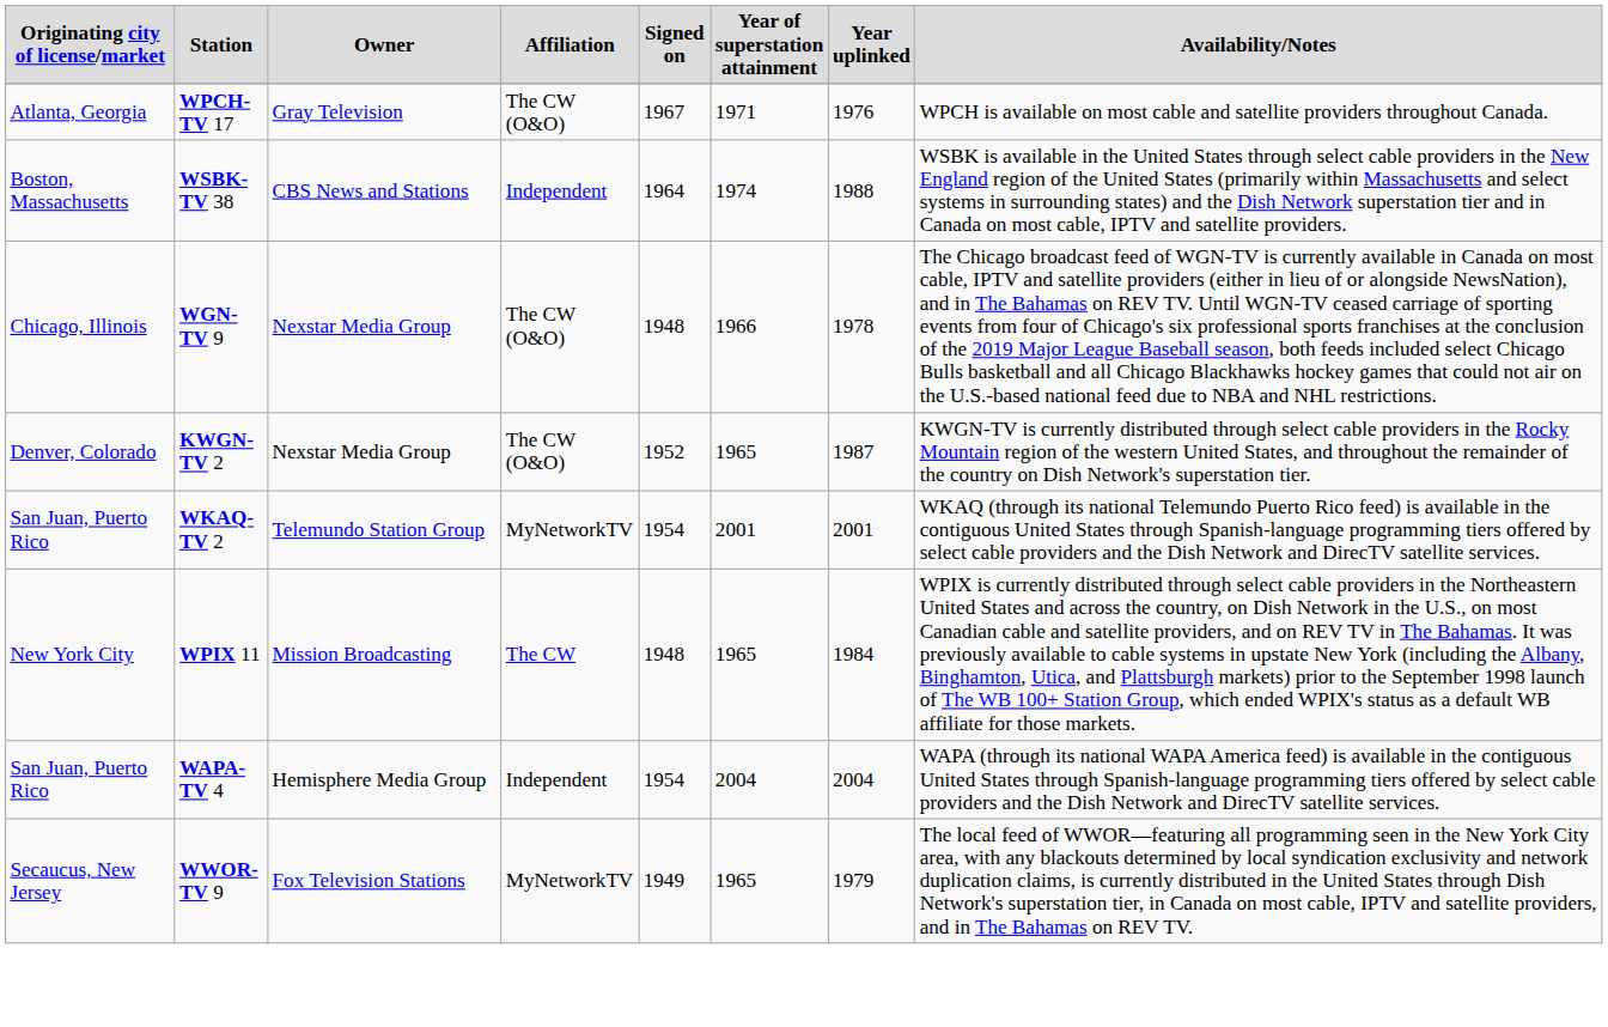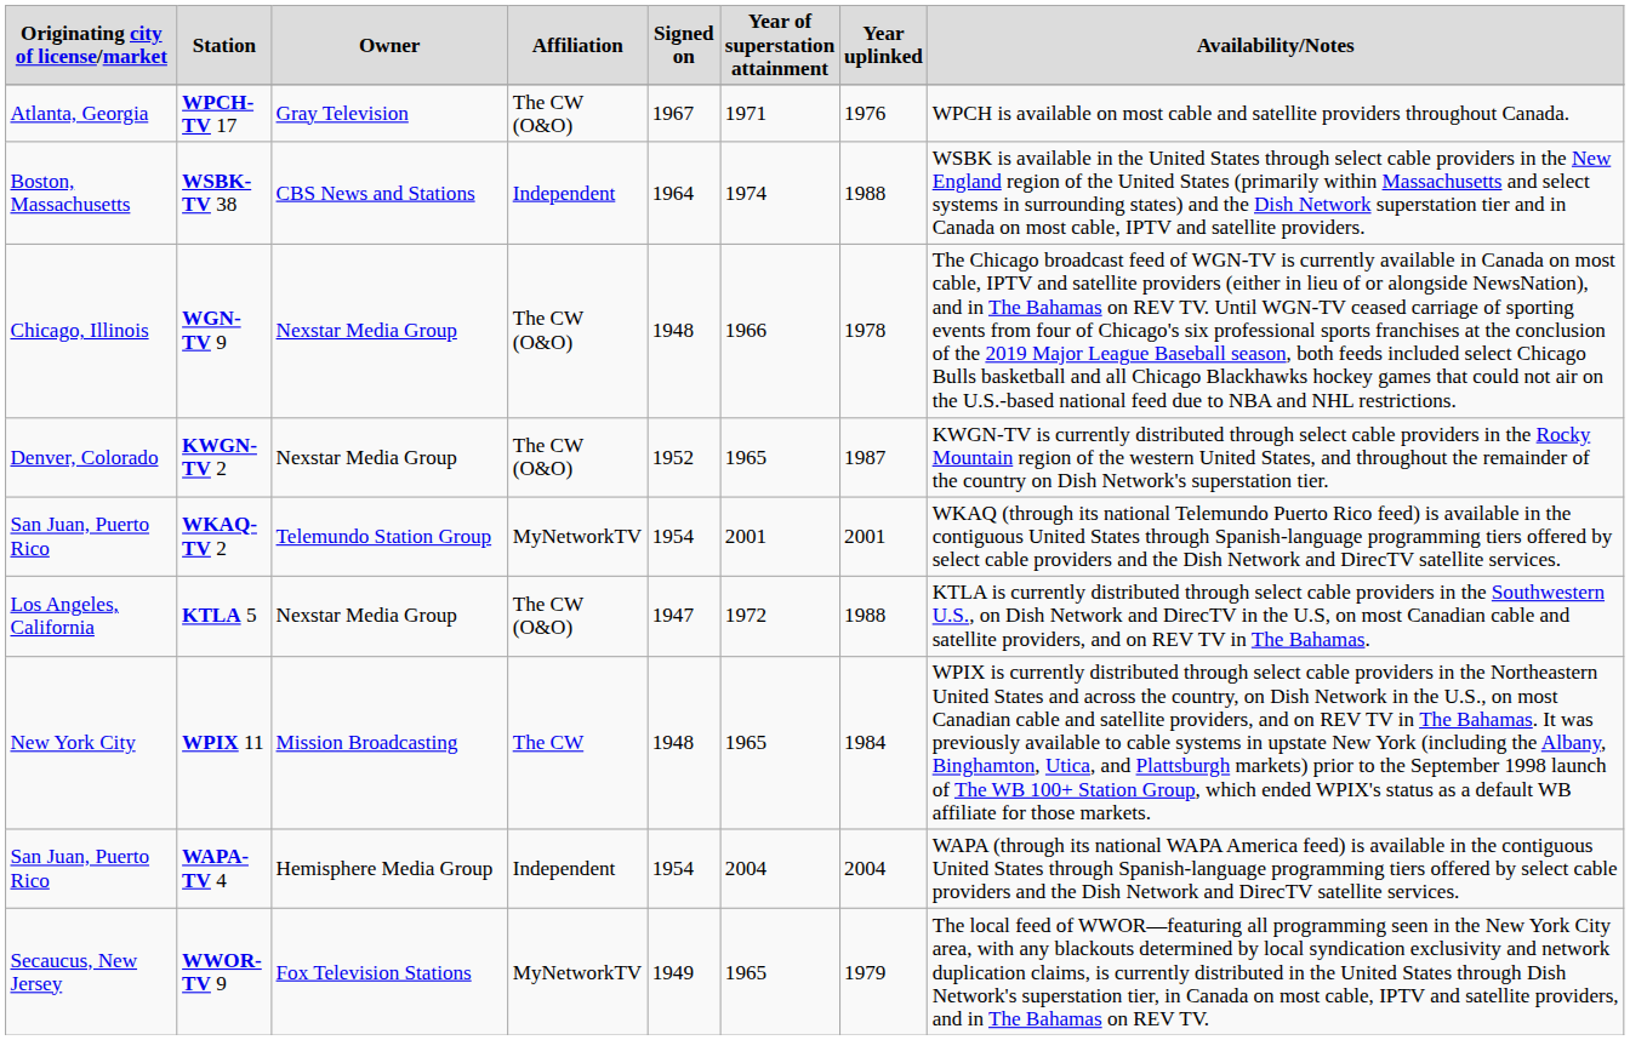+ row: Los Angeles, California | KTLA 5 | Nexstar Media Group | The CW (O&O) | 1947 | 1972 | 1988 | KTLA is currently distributed through select cable providers in the Southwestern U.S., on Dish Network and DirecTV in the U.S, on most Canadian cable and satellite providers, and on REV TV in The Bahamas.
